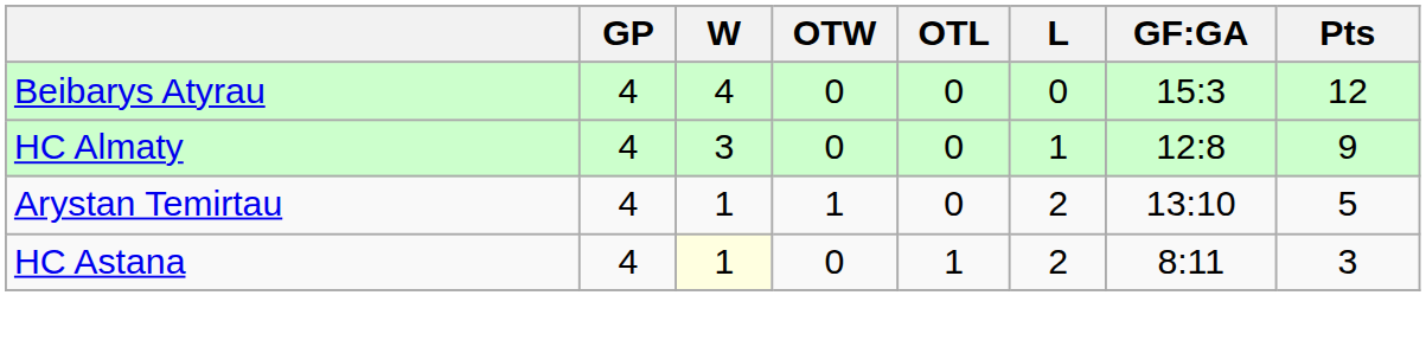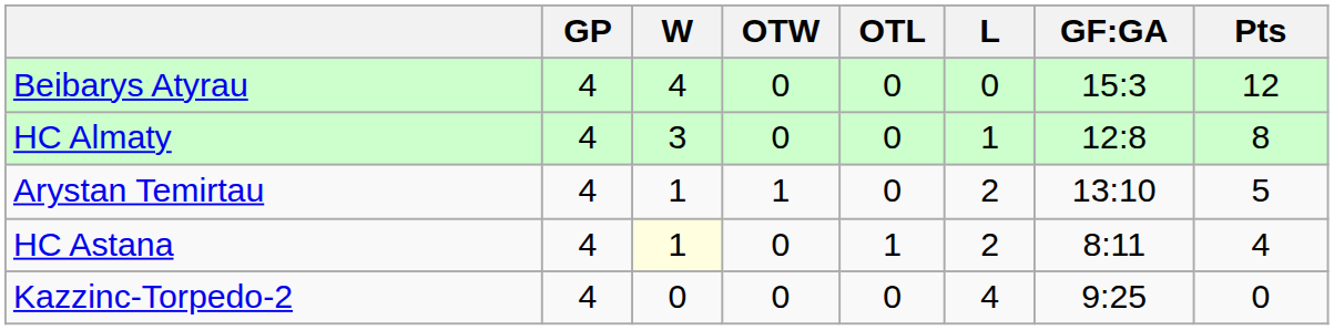HC Almaty | Pts: 9 -> 8
HC Astana | Pts: 3 -> 4
+ row: Kazzinc-Torpedo-2 | 4 | 0 | 0 | 0 | 4 | 9:25 | 0
